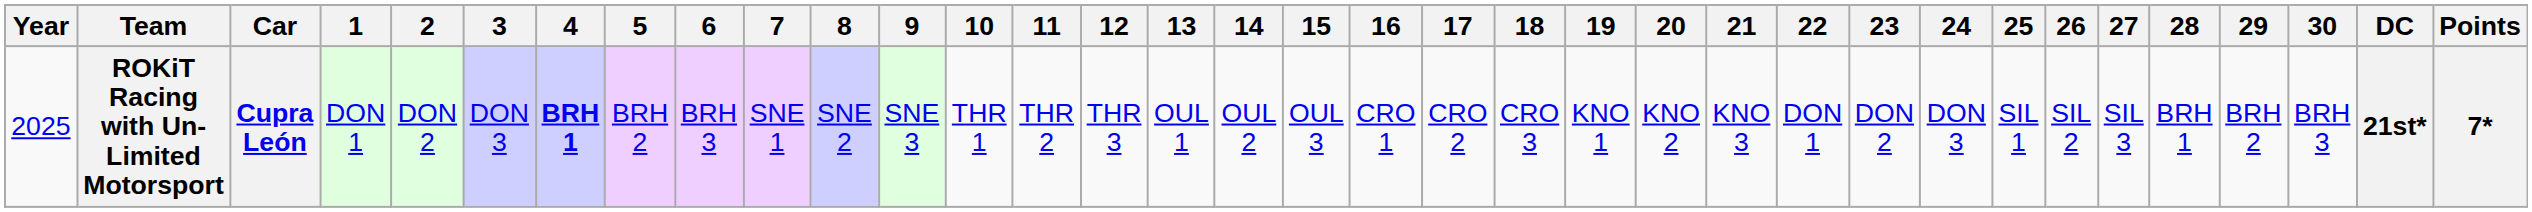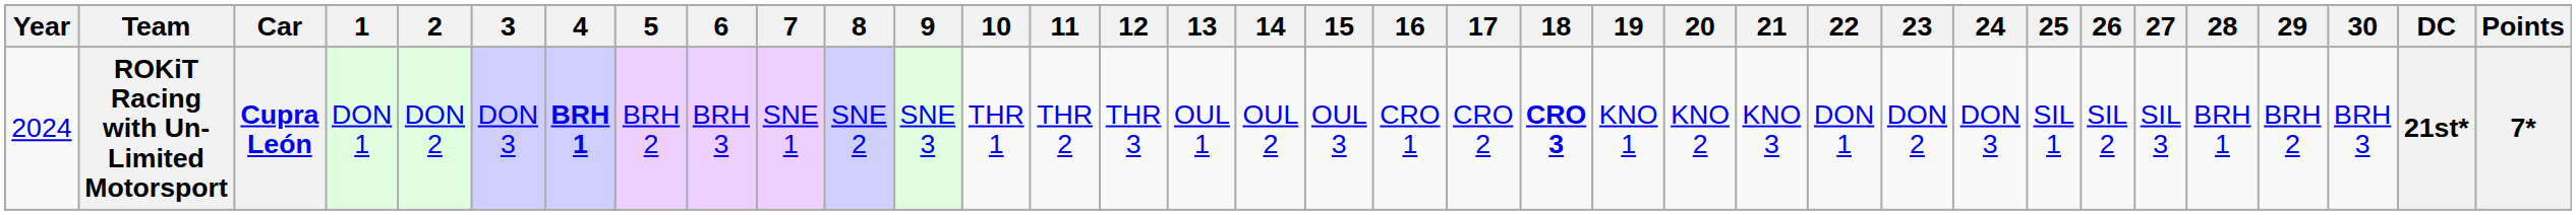ROKiT Racing with Un-Limited Motorsport | Year: 2025 -> 2024
ROKiT Racing with Un-Limited Motorsport | 18: normal -> bold
